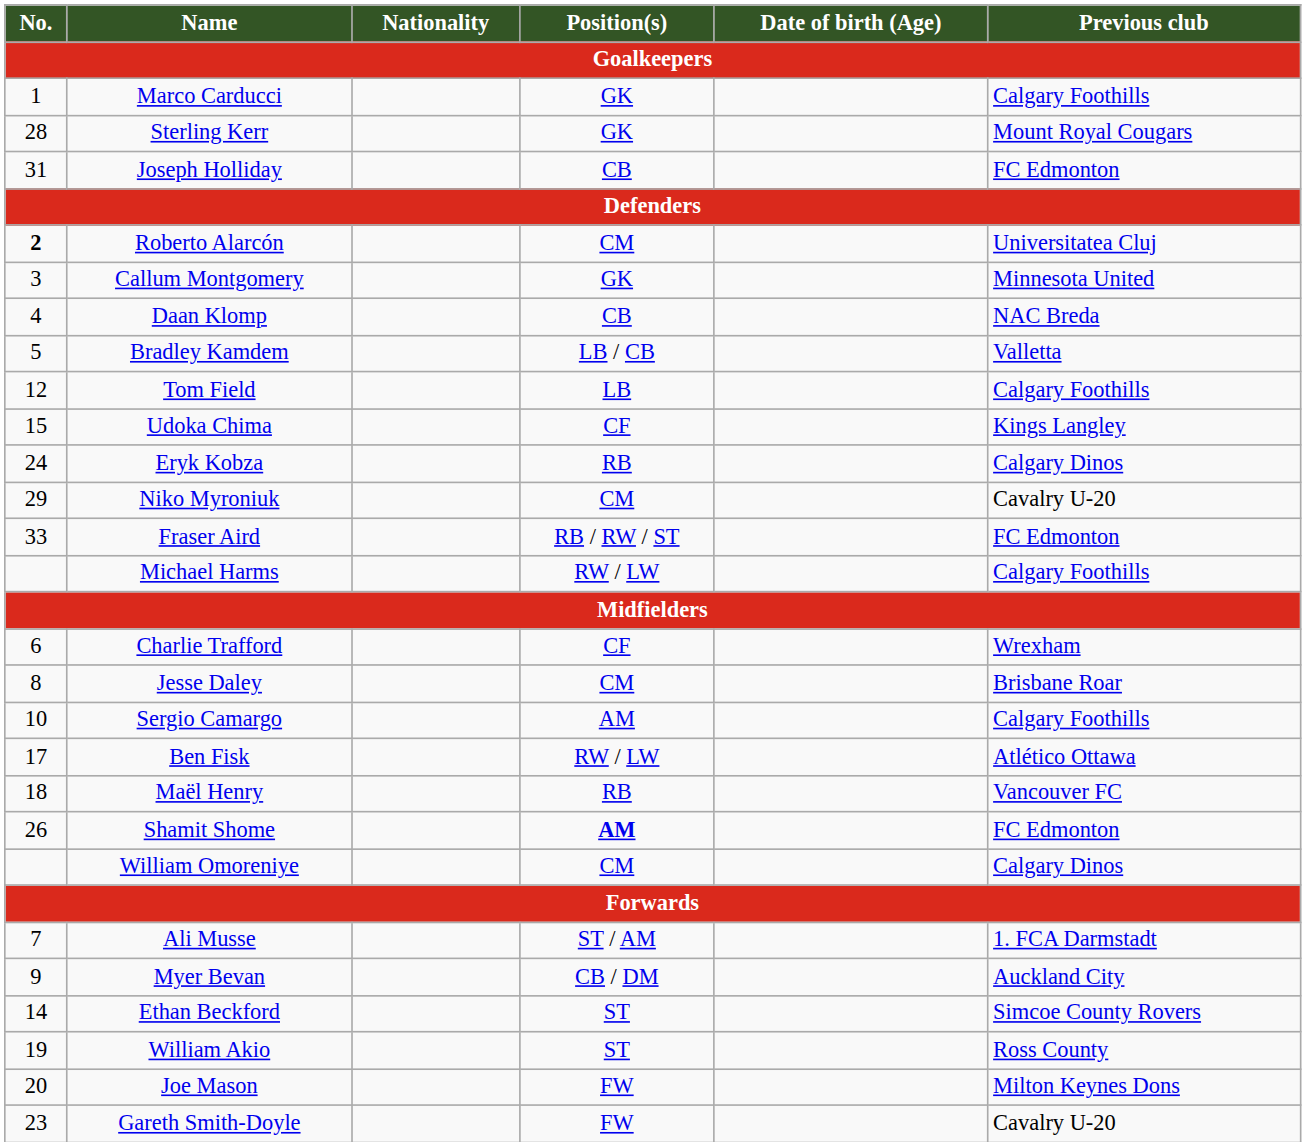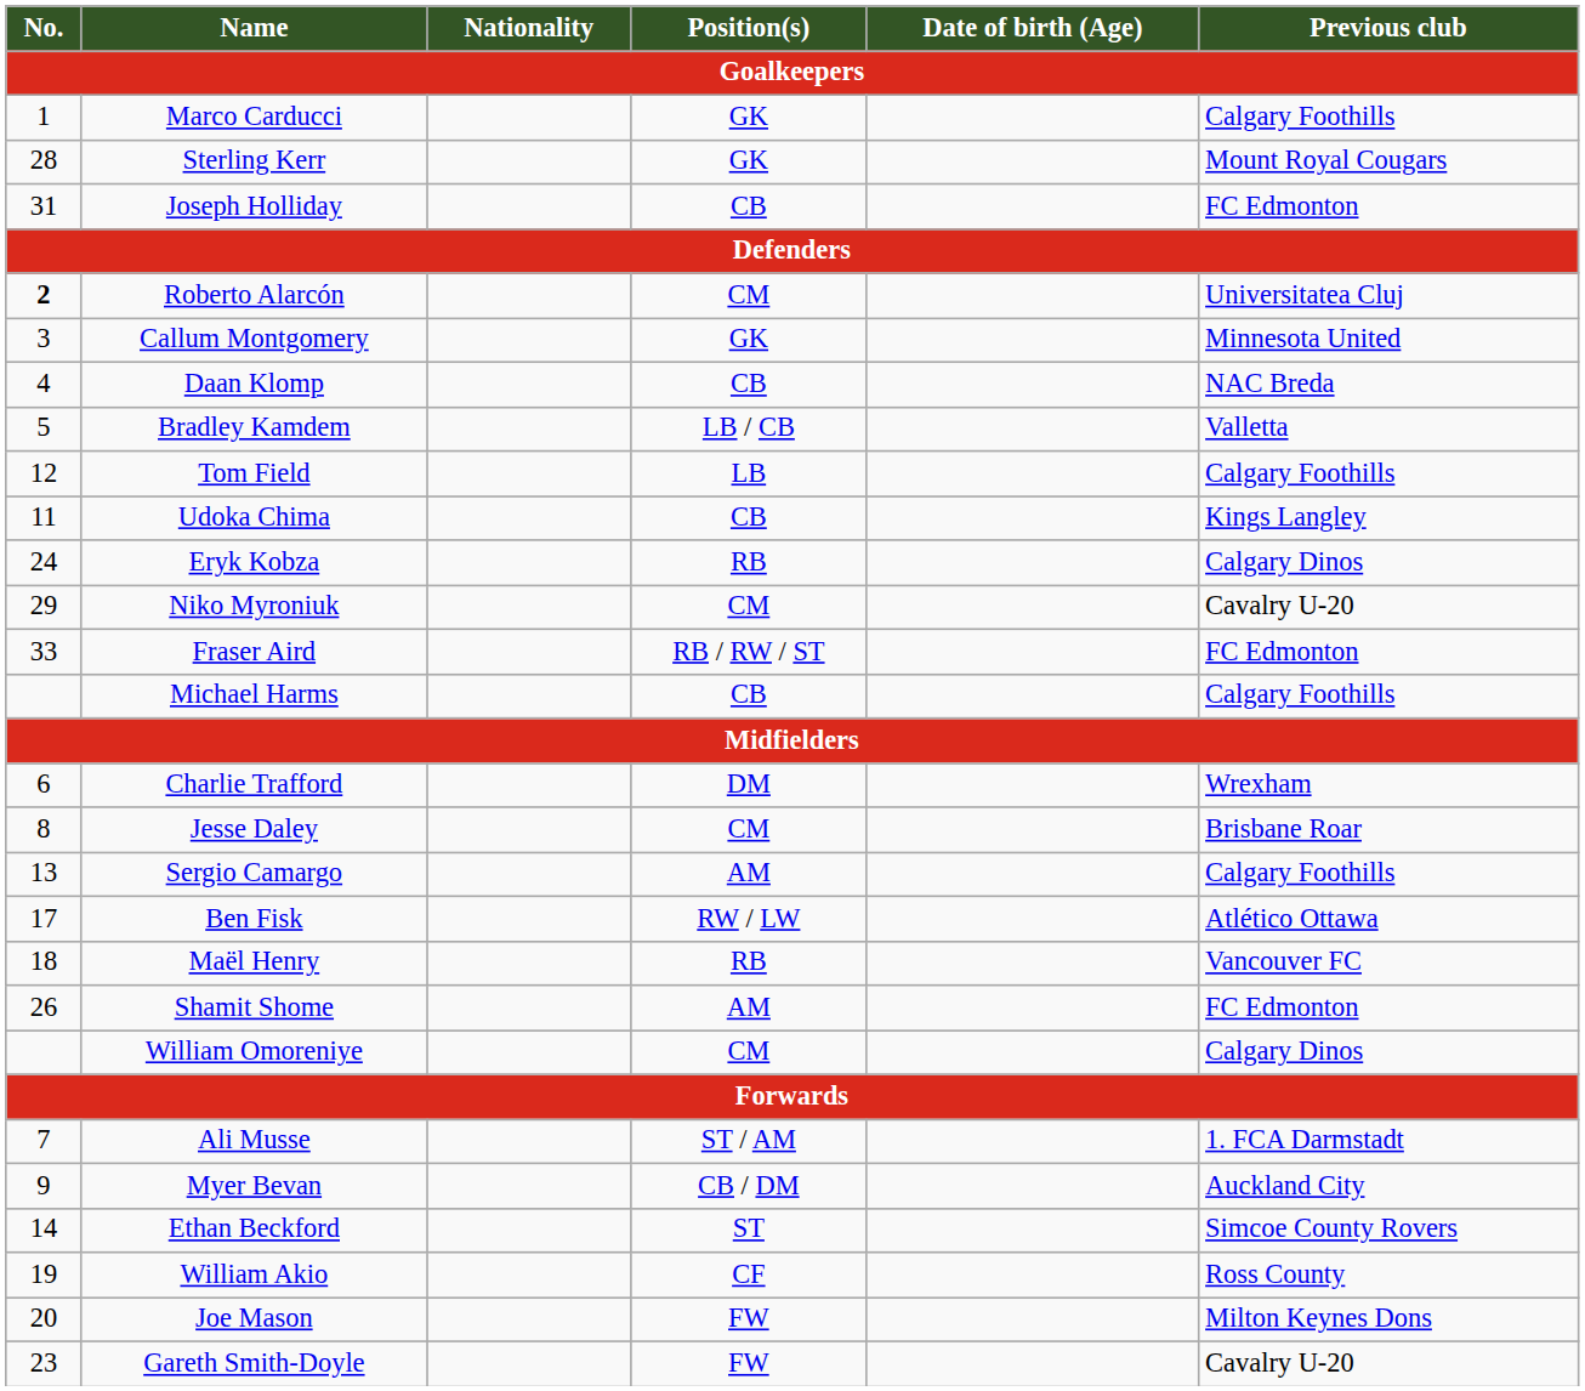Udoka Chima | No.: 15 -> 11
Udoka Chima | Position(s): CF -> CB
Michael Harms | Position(s): RW / LW -> CB
Charlie Trafford | Position(s): CF -> DM
Sergio Camargo | No.: 10 -> 13
Shamit Shome | Position(s): bold -> normal
William Akio | Position(s): ST -> CF
